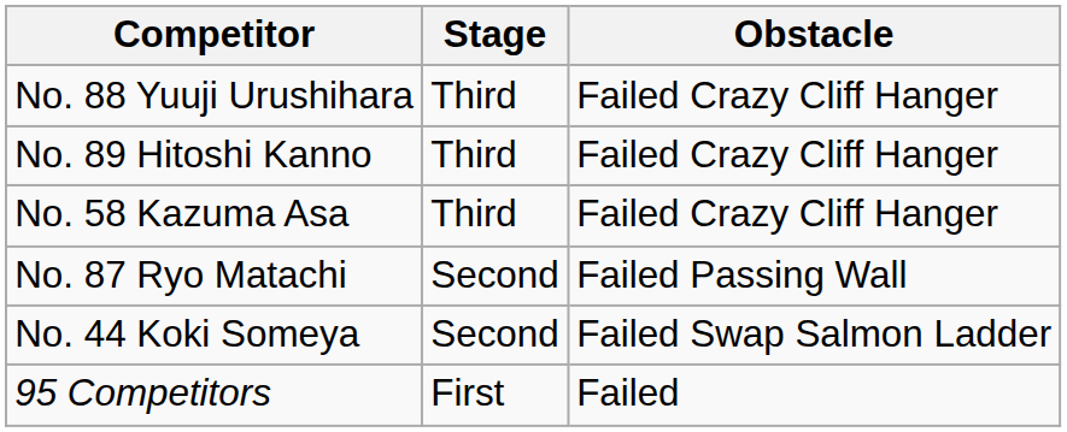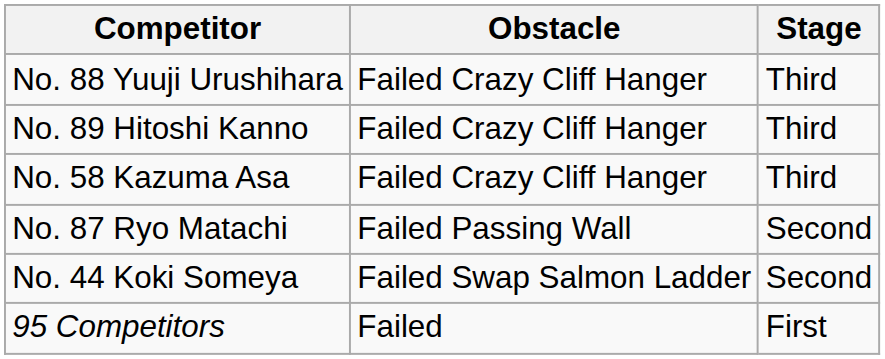columns swapped: Stage <-> Obstacle
